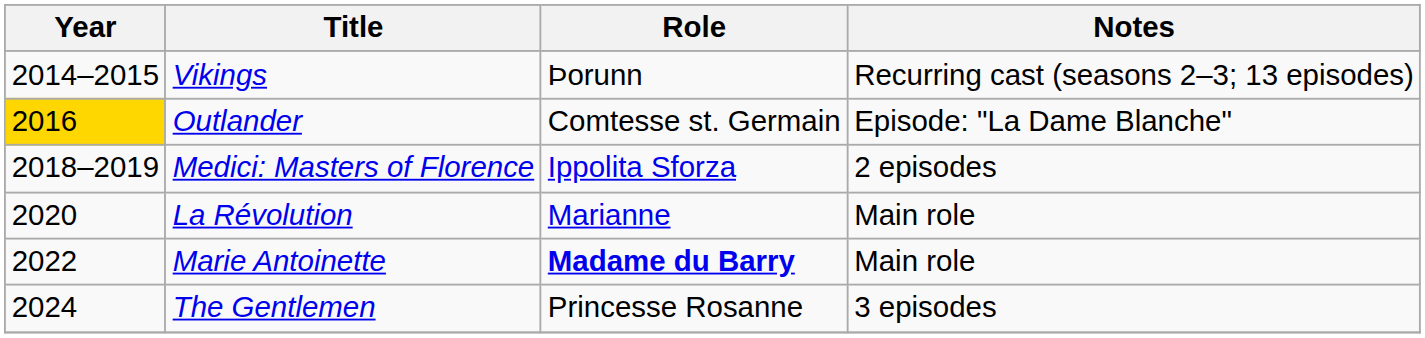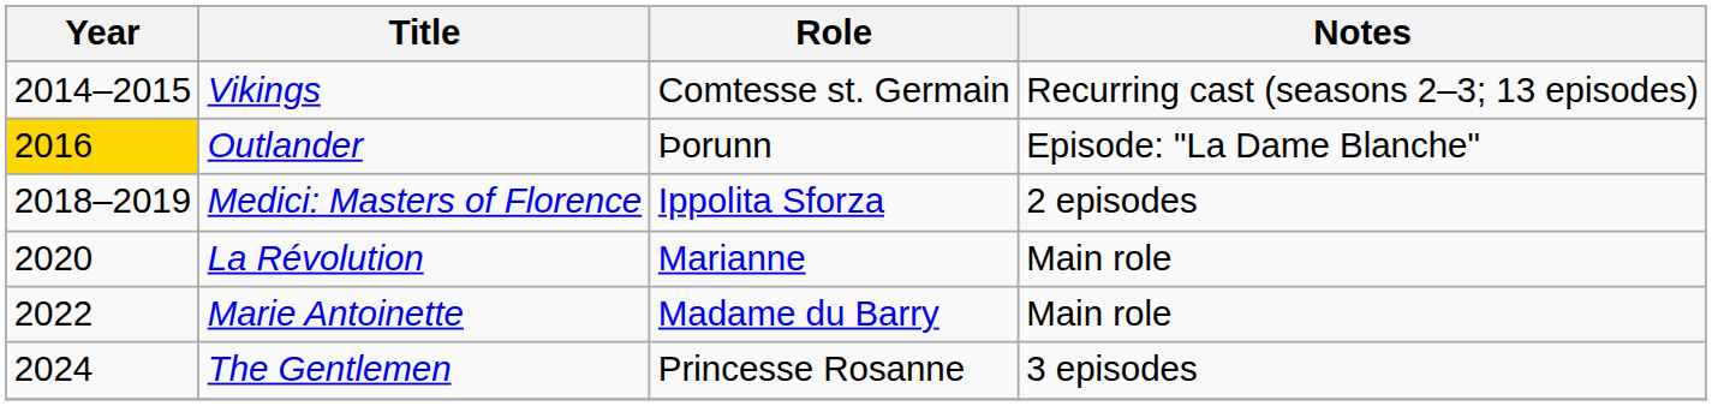Vikings | Role: Þorunn -> Comtesse st. Germain
Outlander | Role: Comtesse st. Germain -> Þorunn
Marie Antoinette | Role: bold -> normal
